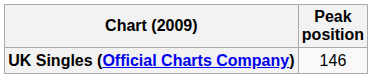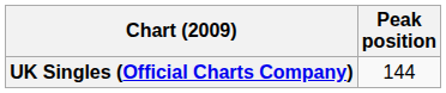UK Singles (Official Charts Company) | Peak position: 146 -> 144
